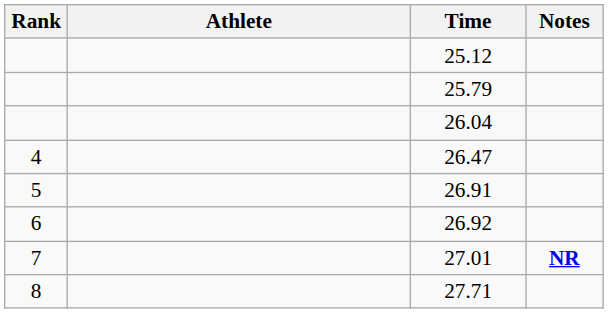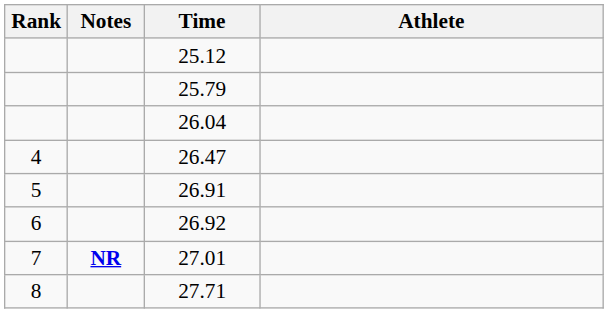columns swapped: Athlete <-> Notes
